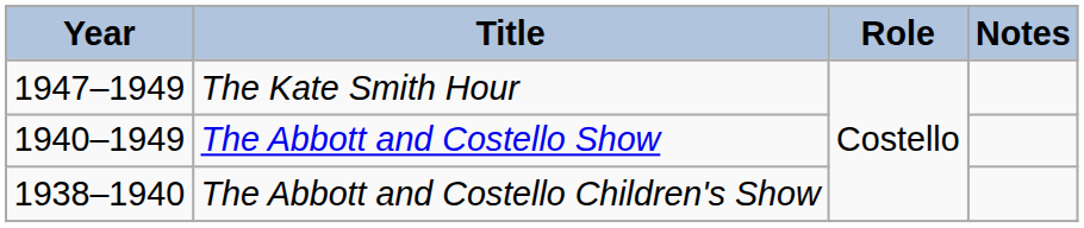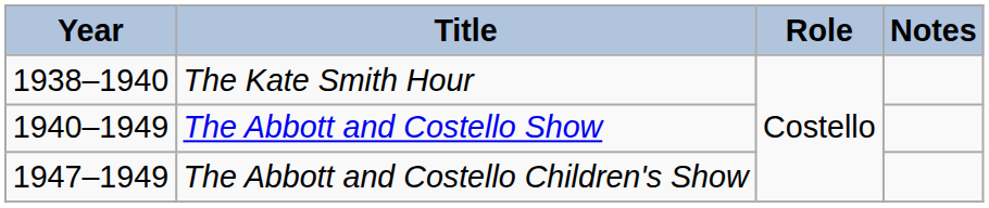The Kate Smith Hour | Year: 1947–1949 -> 1938–1940
The Abbott and Costello Children's Show | Year: 1938–1940 -> 1947–1949
